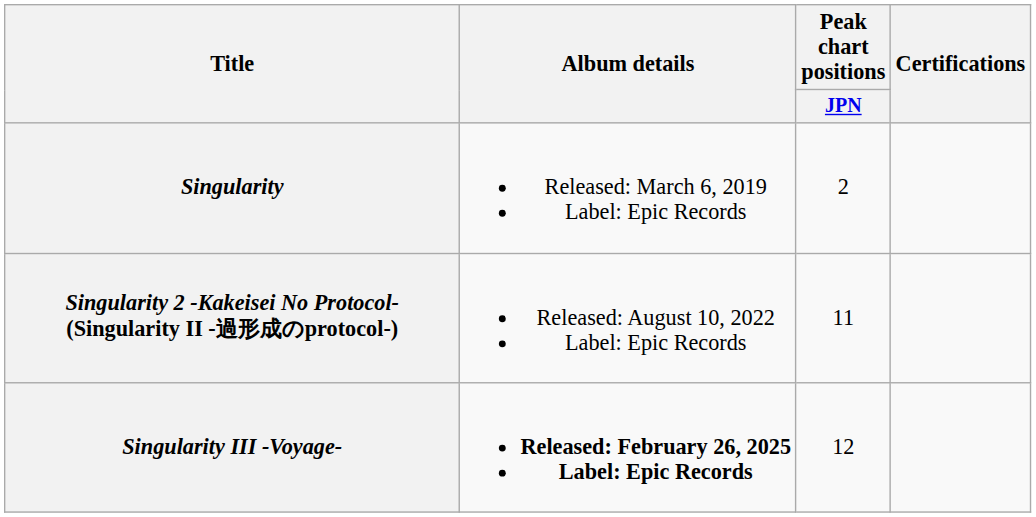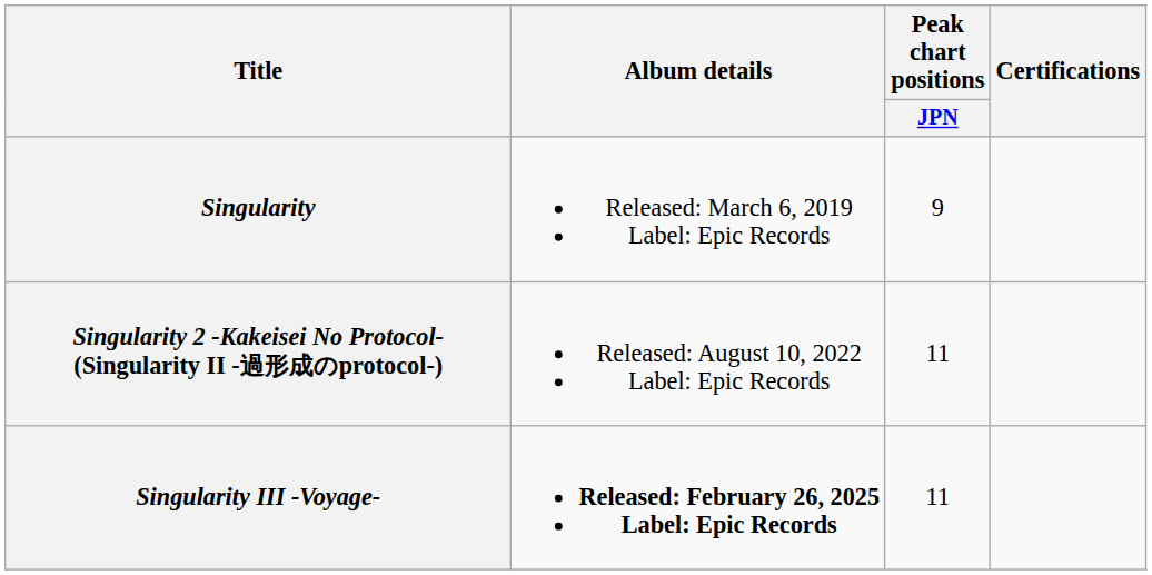Singularity | Peak chart positions / JPN: 2 -> 9
Singularity III -Voyage- | Peak chart positions / JPN: 12 -> 11
